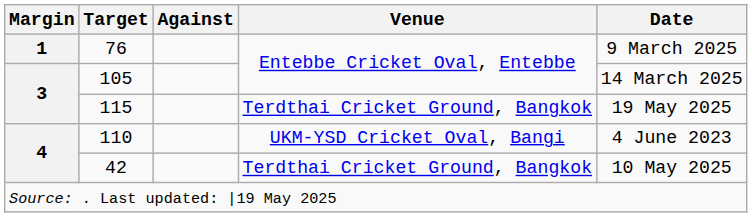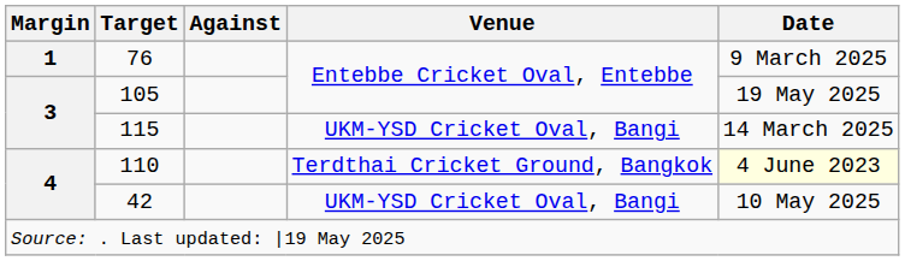105 | Date: 14 March 2025 -> 19 May 2025
115 | Venue: Terdthai Cricket Ground, Bangkok -> UKM-YSD Cricket Oval, Bangi
115 | Date: 19 May 2025 -> 14 March 2025
110 | Venue: UKM-YSD Cricket Oval, Bangi -> Terdthai Cricket Ground, Bangkok
110 | Date: no background -> lightyellow background
42 | Venue: Terdthai Cricket Ground, Bangkok -> UKM-YSD Cricket Oval, Bangi
